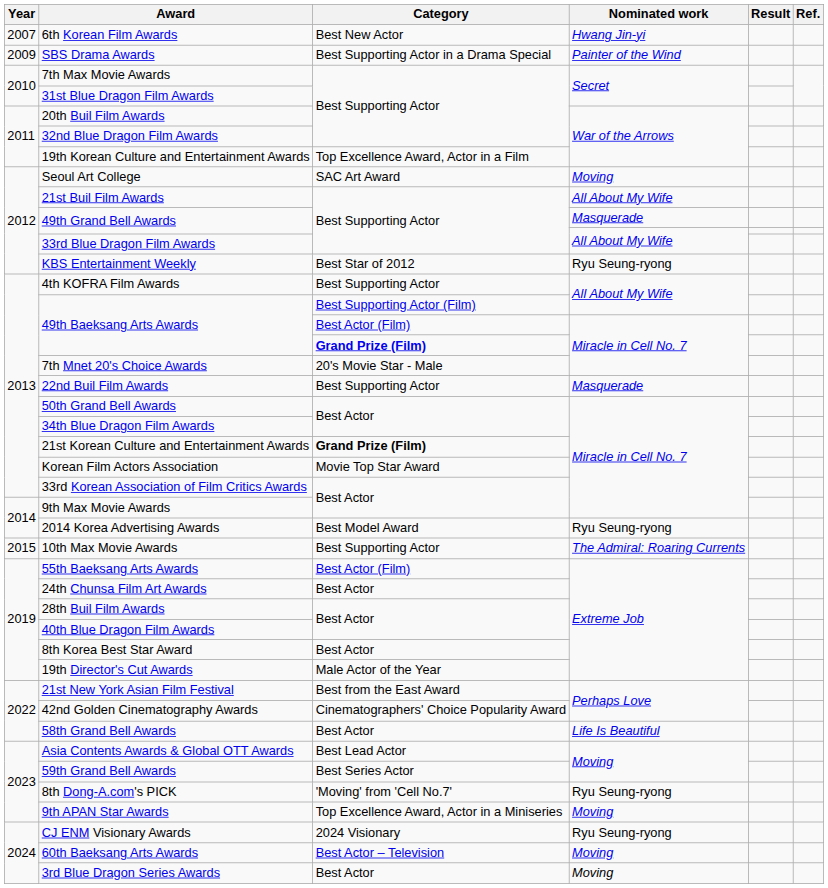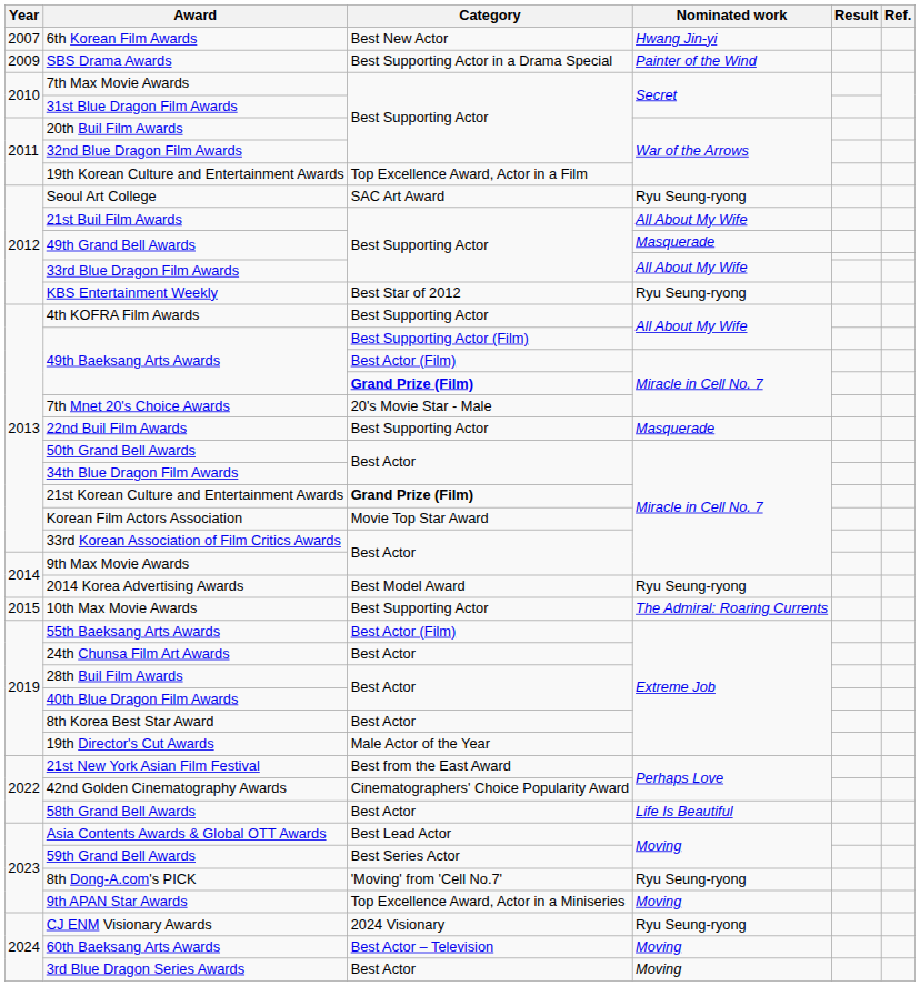Seoul Art College | Nominated work: Moving -> Ryu Seung-ryong
